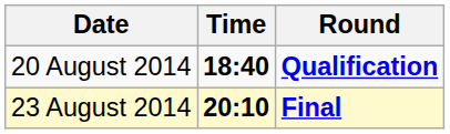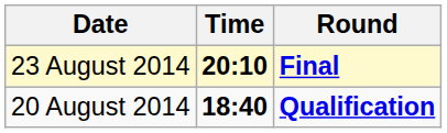rows swapped: 20 August 2014 <-> 23 August 2014
